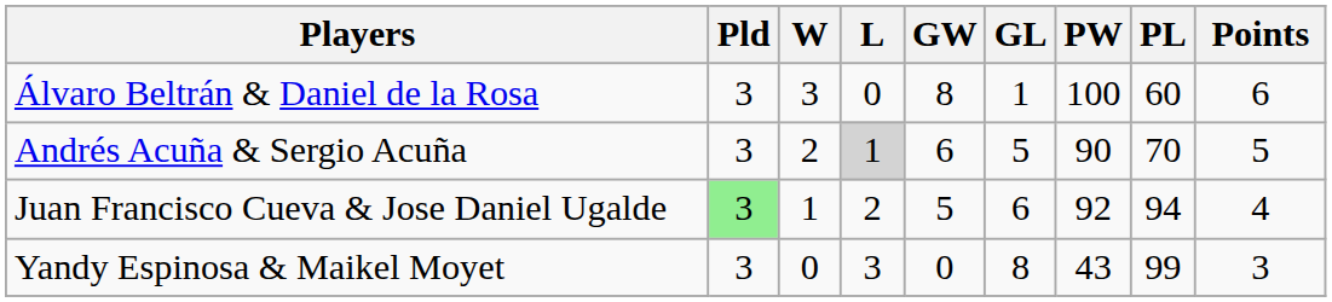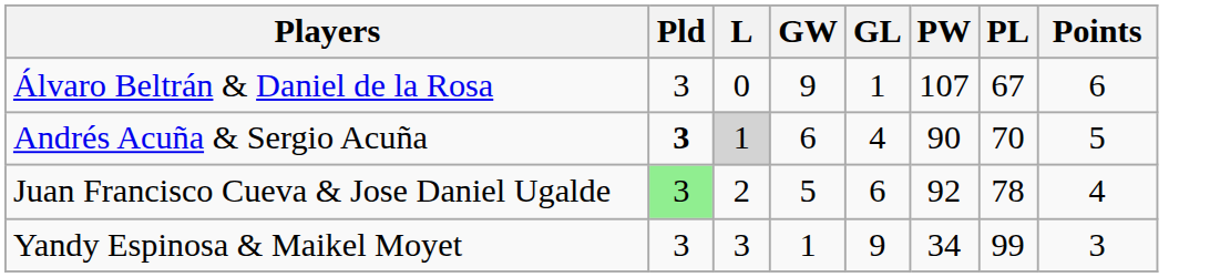- column: W | 3 | 2 | 1 | 0
Álvaro Beltrán & Daniel de la Rosa | GW: 8 -> 9
Álvaro Beltrán & Daniel de la Rosa | PW: 100 -> 107
Álvaro Beltrán & Daniel de la Rosa | PL: 60 -> 67
Andrés Acuña & Sergio Acuña | Pld: normal -> bold
Andrés Acuña & Sergio Acuña | GL: 5 -> 4
Juan Francisco Cueva & Jose Daniel Ugalde | PL: 94 -> 78
Yandy Espinosa & Maikel Moyet | GW: 0 -> 1
Yandy Espinosa & Maikel Moyet | GL: 8 -> 9
Yandy Espinosa & Maikel Moyet | PW: 43 -> 34
